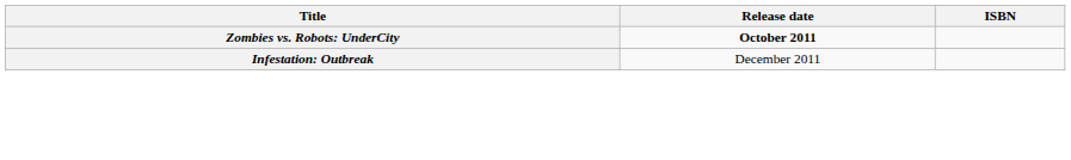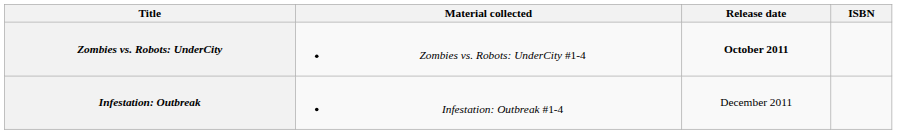+ column: Material collected | Zombies vs. Robots: UnderCity #1-4 | Infestation: Outbreak #1-4
